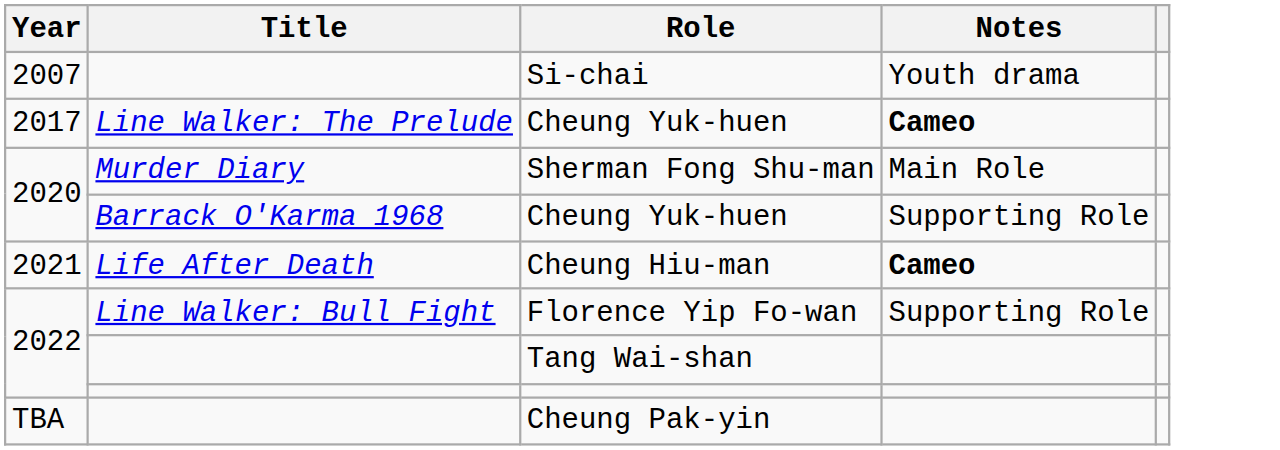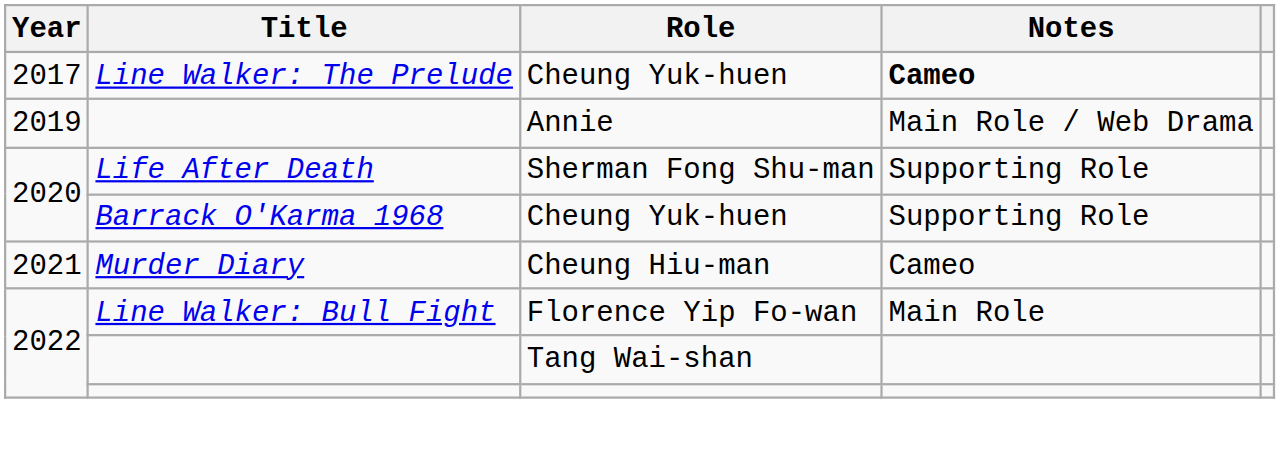- row: 2007 | Si-chai | Youth drama
+ row: 2019 | Annie | Main Role / Web Drama
Sherman Fong Shu-man | Title: Murder Diary -> Life After Death
Sherman Fong Shu-man | Notes: Main Role -> Supporting Role
Cheung Hiu-man | Title: Life After Death -> Murder Diary
Cheung Hiu-man | Notes: bold -> normal
Florence Yip Fo-wan | Notes: Supporting Role -> Main Role
- row: TBA | Cheung Pak-yin
